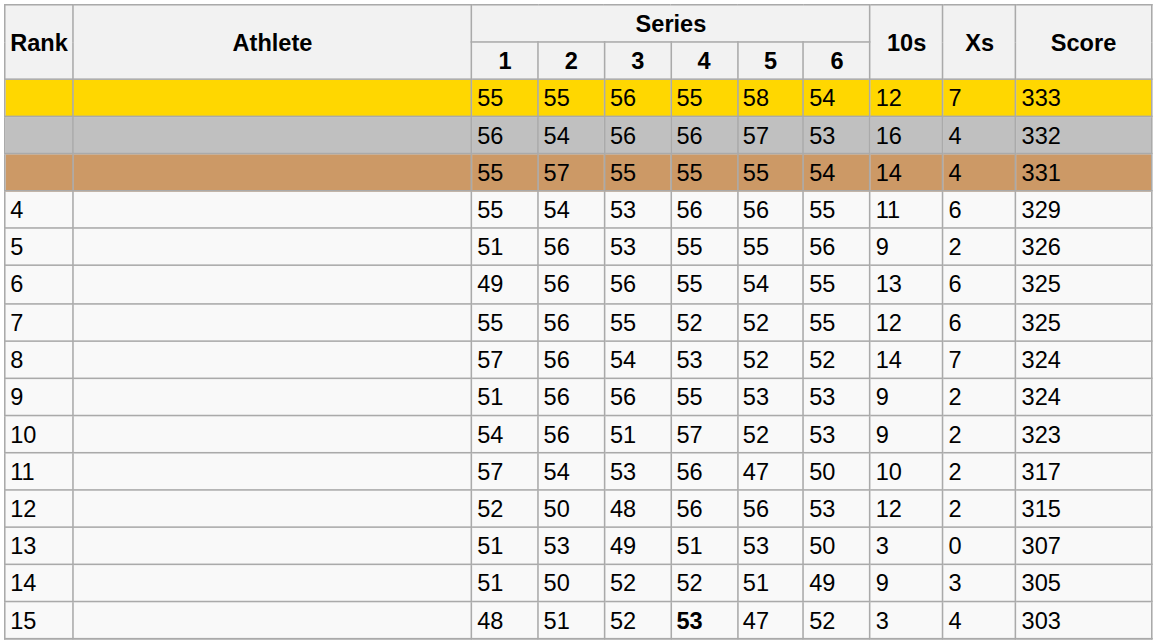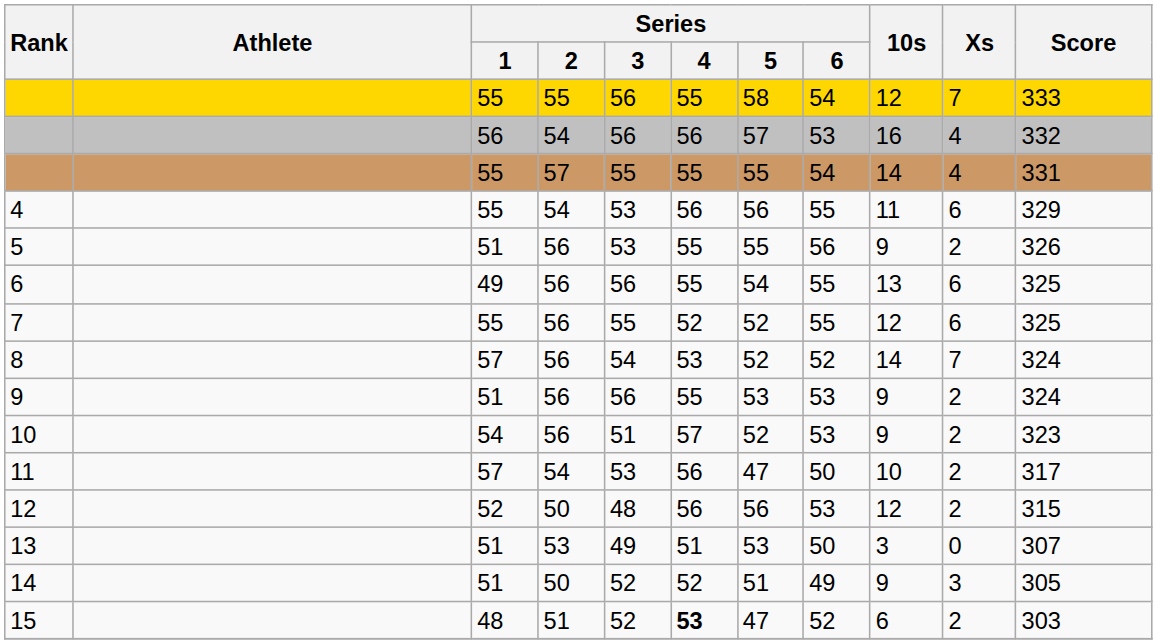15 | 10s: 3 -> 6
15 | Xs: 4 -> 2
